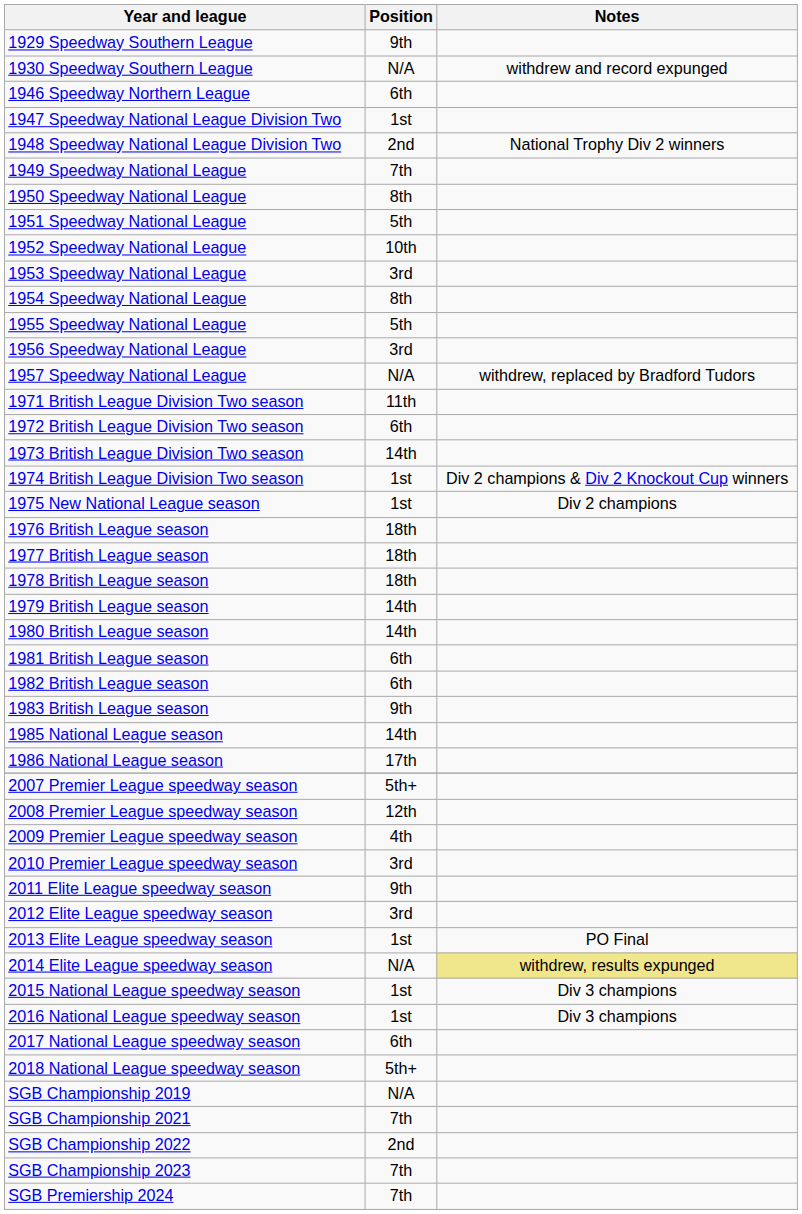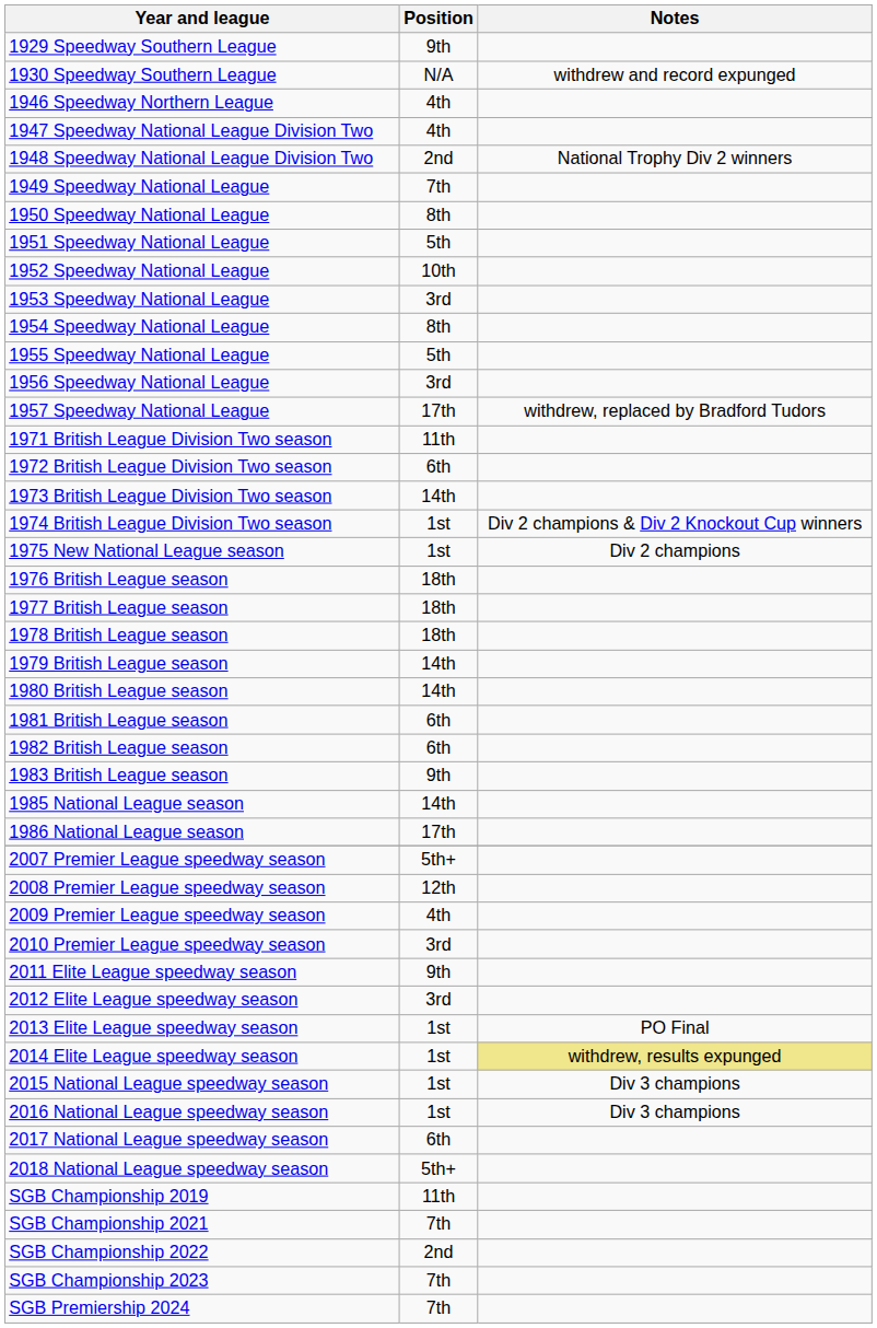1946 Speedway Northern League | Position: 6th -> 4th
1947 Speedway National League Division Two | Position: 1st -> 4th
1957 Speedway National League | Position: N/A -> 17th
2014 Elite League speedway season | Position: N/A -> 1st
SGB Championship 2019 | Position: N/A -> 11th
